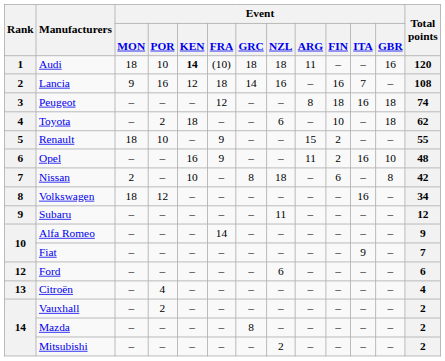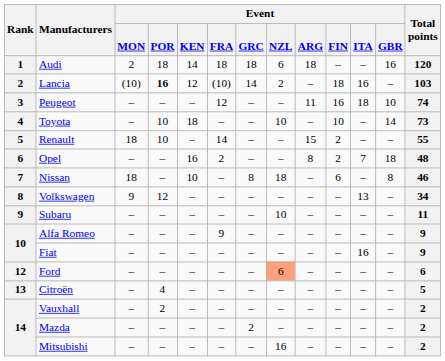Audi | Event / MON: 18 -> 2
Audi | Event / POR: 10 -> 18
Audi | Event / KEN: bold -> normal
Audi | Event / FRA: (10) -> 18
Audi | Event / NZL: 18 -> 6
Audi | Event / ARG: 11 -> 18
Lancia | Event / MON: 9 -> (10)
Lancia | Event / POR: normal -> bold
Lancia | Event / FRA: 18 -> (10)
Lancia | Event / NZL: 16 -> 2
Lancia | Event / FIN: 16 -> 18
Lancia | Event / ITA: 7 -> 16
Lancia | Total points: 108 -> 103
Peugeot | Event / ARG: 8 -> 11
Peugeot | Event / FIN: 18 -> 16
Peugeot | Event / ITA: 16 -> 18
Peugeot | Event / GBR: 18 -> 10
Toyota | Event / POR: 2 -> 10
Toyota | Event / NZL: 6 -> 10
Toyota | Event / GBR: 18 -> 14
Toyota | Total points: 62 -> 73
Renault | Event / FRA: 9 -> 14
Opel | Event / FRA: 9 -> 2
Opel | Event / ARG: 11 -> 8
Opel | Event / ITA: 16 -> 7
Opel | Event / GBR: 10 -> 18
Nissan | Event / MON: 2 -> 18
Nissan | Total points: 42 -> 46
Volkswagen | Event / MON: 18 -> 9
Volkswagen | Event / ITA: 16 -> 13
Subaru | Event / NZL: 11 -> 10
Subaru | Total points: 12 -> 11
Alfa Romeo | Event / FRA: 14 -> 9
Fiat | Event / ITA: 9 -> 16
Fiat | Total points: 7 -> 9
Ford | Event / NZL: no background -> lightsalmon background
Citroën | Total points: 4 -> 5
Mazda | Event / GRC: 8 -> 2
Mitsubishi | Event / NZL: 2 -> 16
